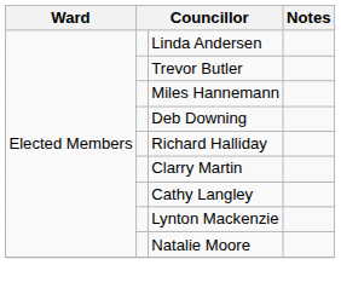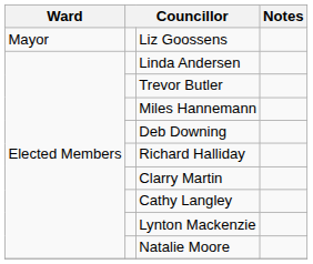+ row: Mayor | Liz Goossens
